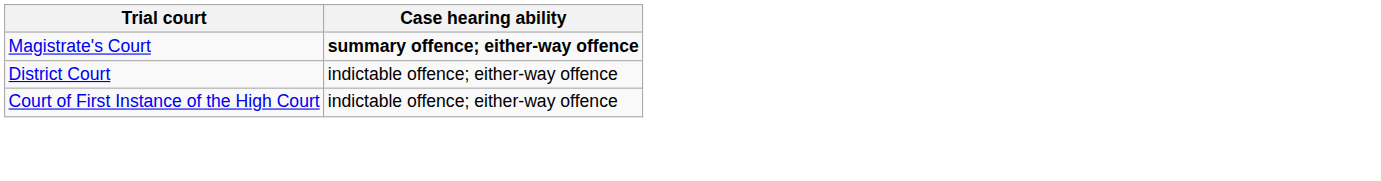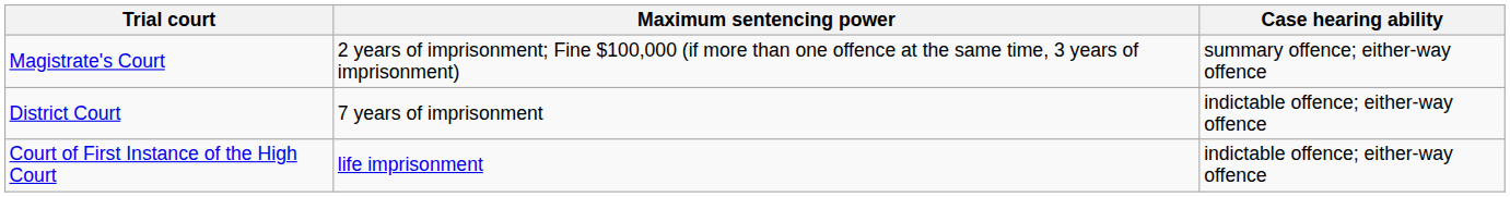+ column: Maximum sentencing power | 2 years of imprisonment; Fine $100,000 (if more than one offence at the same time, 3 years of imprisonment) | 7 years of imprisonment | life imprisonment
Magistrate's Court | Case hearing ability: bold -> normal
